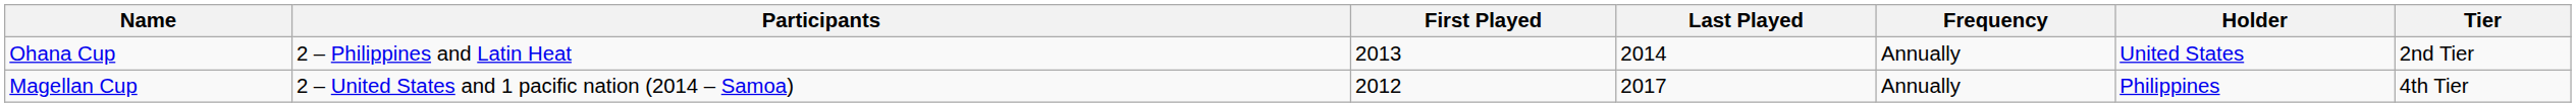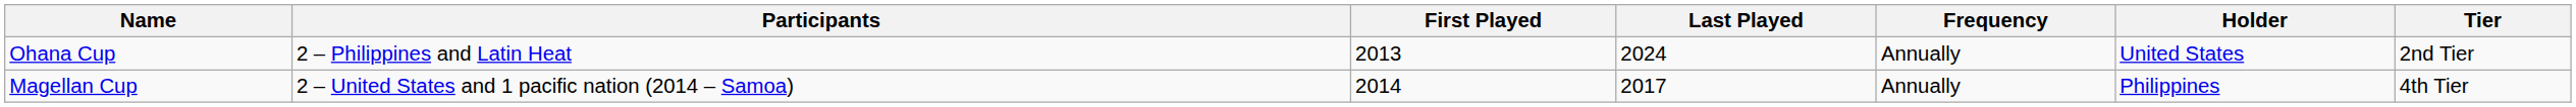Ohana Cup | Last Played: 2014 -> 2024
Magellan Cup | First Played: 2012 -> 2014
